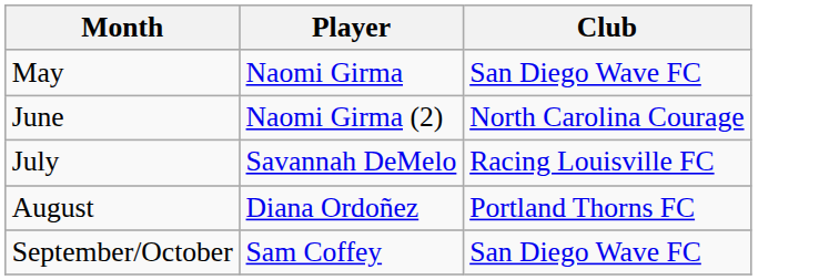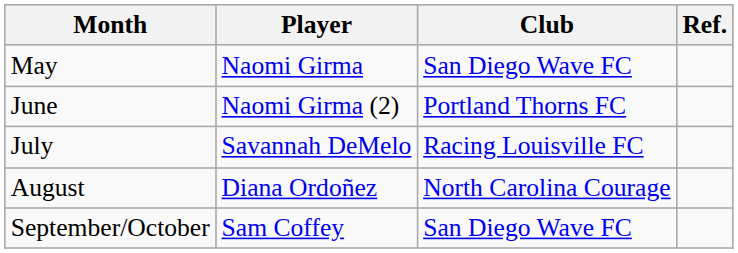+ column: Ref.
June | Club: North Carolina Courage -> Portland Thorns FC
August | Club: Portland Thorns FC -> North Carolina Courage
